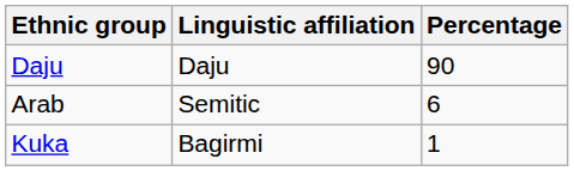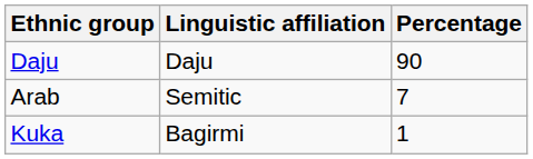Arab | Percentage: 6 -> 7
